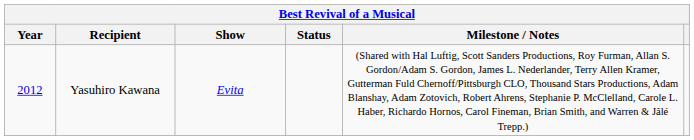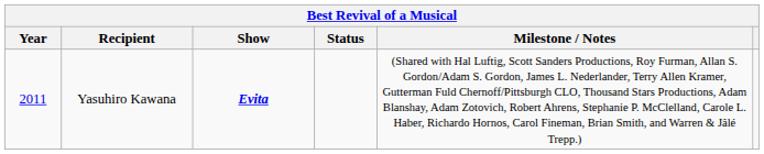Yasuhiro Kawana | Year: 2012 -> 2011
Yasuhiro Kawana | Show: normal -> bold
